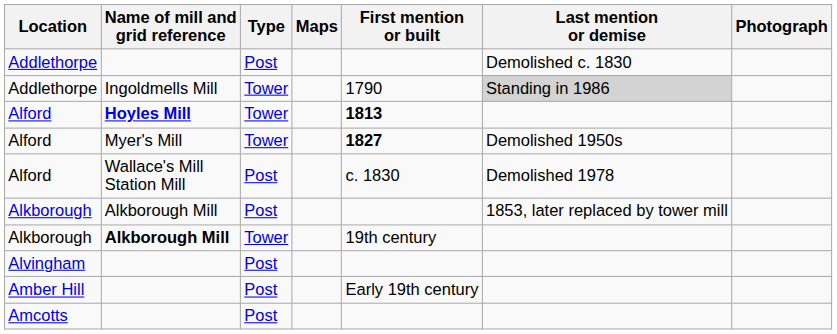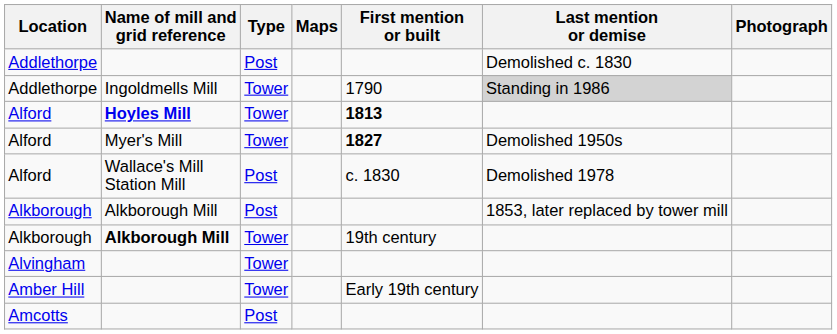Alvingham | Type: Post -> Tower
Amber Hill | Type: Post -> Tower
